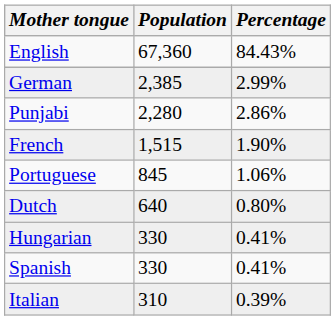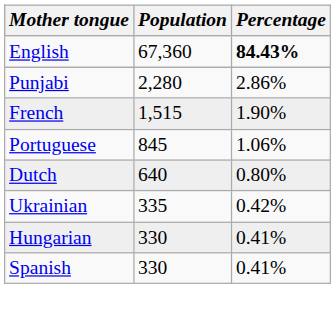English | Percentage: normal -> bold
- row: German | 2,385 | 2.99%
+ row: Ukrainian | 335 | 0.42%
- row: Italian | 310 | 0.39%
